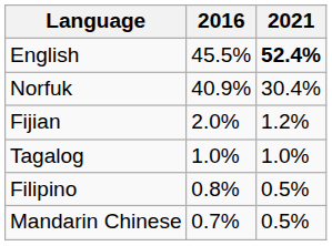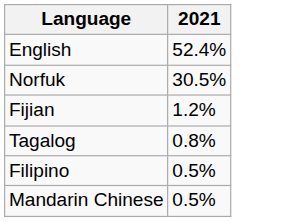- column: 2016 | 45.5% | 40.9% | 2.0% | 1.0% | 0.8% | 0.7%
English | 2021: bold -> normal
Norfuk | 2021: 30.4% -> 30.5%
Tagalog | 2021: 1.0% -> 0.8%
